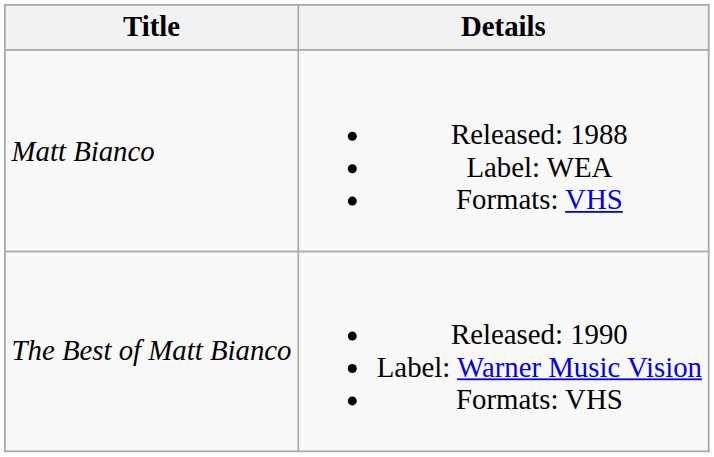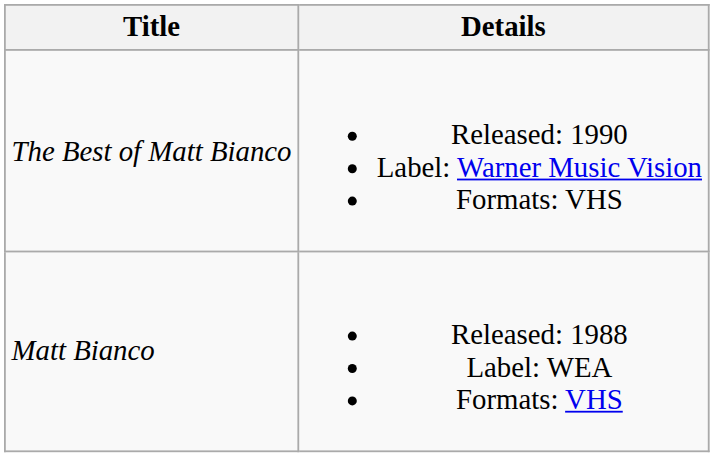rows swapped: Matt Bianco <-> The Best of Matt Bianco
